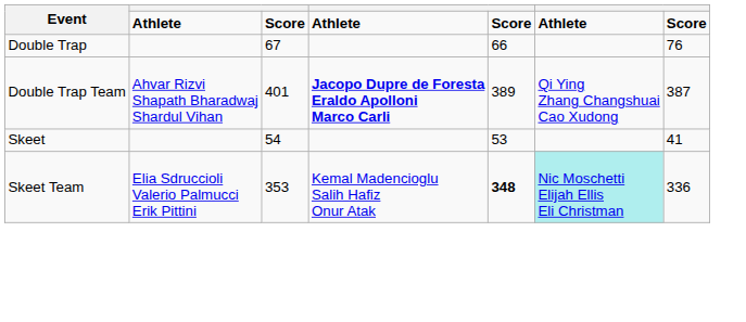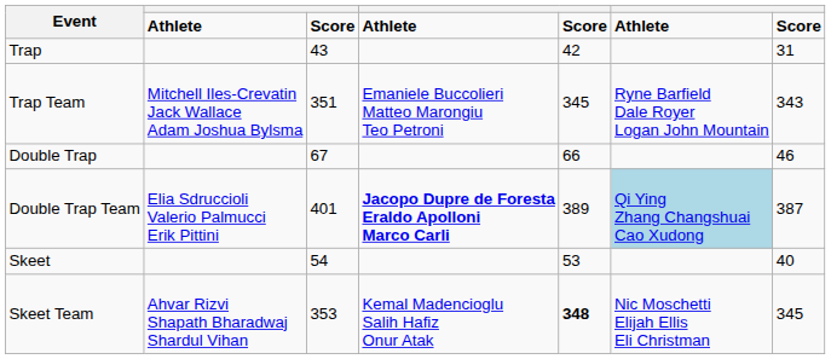+ row: Trap | 43 | 42 | 31
+ row: Trap Team | Mitchell Iles-Crevatin Jack Wallace Adam Joshua Bylsma | 351 | Emaniele Buccolieri Matteo Marongiu Teo Petroni | 345 | Ryne Barfield Dale Royer Logan John Mountain | 343
Double Trap | column 7: 76 -> 46
Double Trap Team | column 2: Ahvar Rizvi Shapath Bharadwaj Shardul Vihan -> Elia Sdruccioli Valerio Palmucci Erik Pittini
Double Trap Team | column 6: no background -> lightblue background
Skeet | column 7: 41 -> 40
Skeet Team | column 2: Elia Sdruccioli Valerio Palmucci Erik Pittini -> Ahvar Rizvi Shapath Bharadwaj Shardul Vihan
Skeet Team | column 6: paleturquoise background -> no background
Skeet Team | column 7: 336 -> 345
